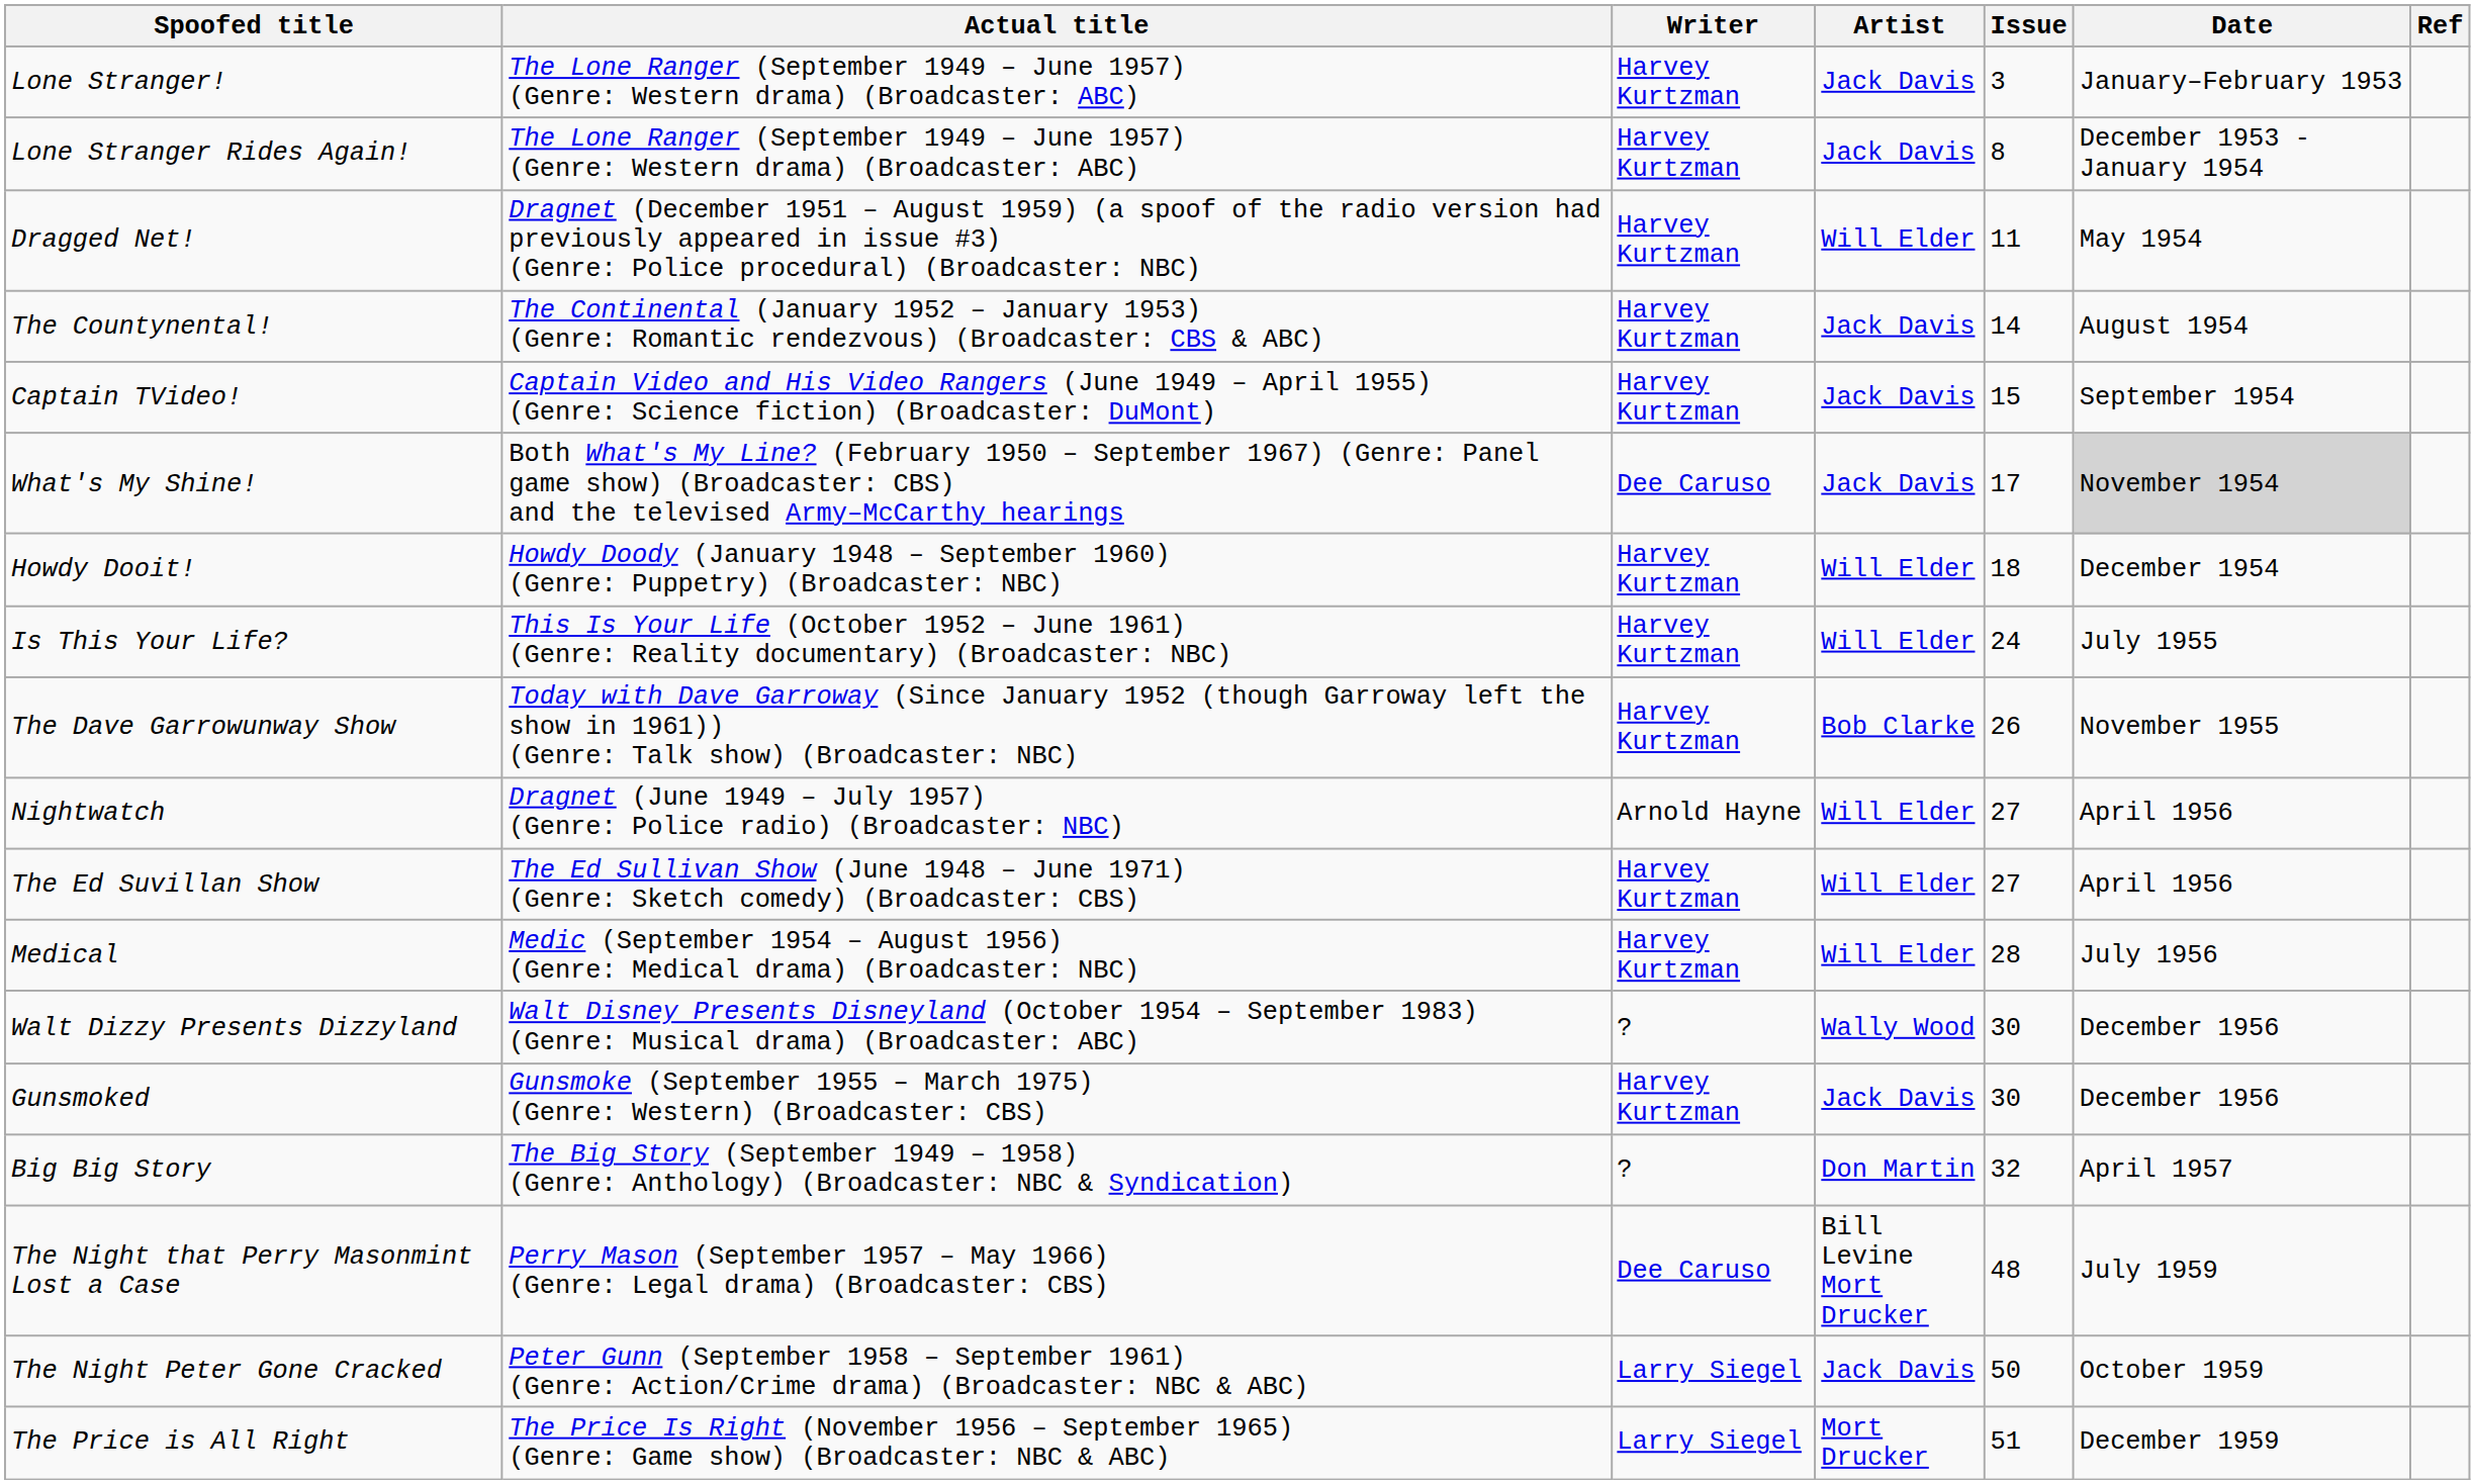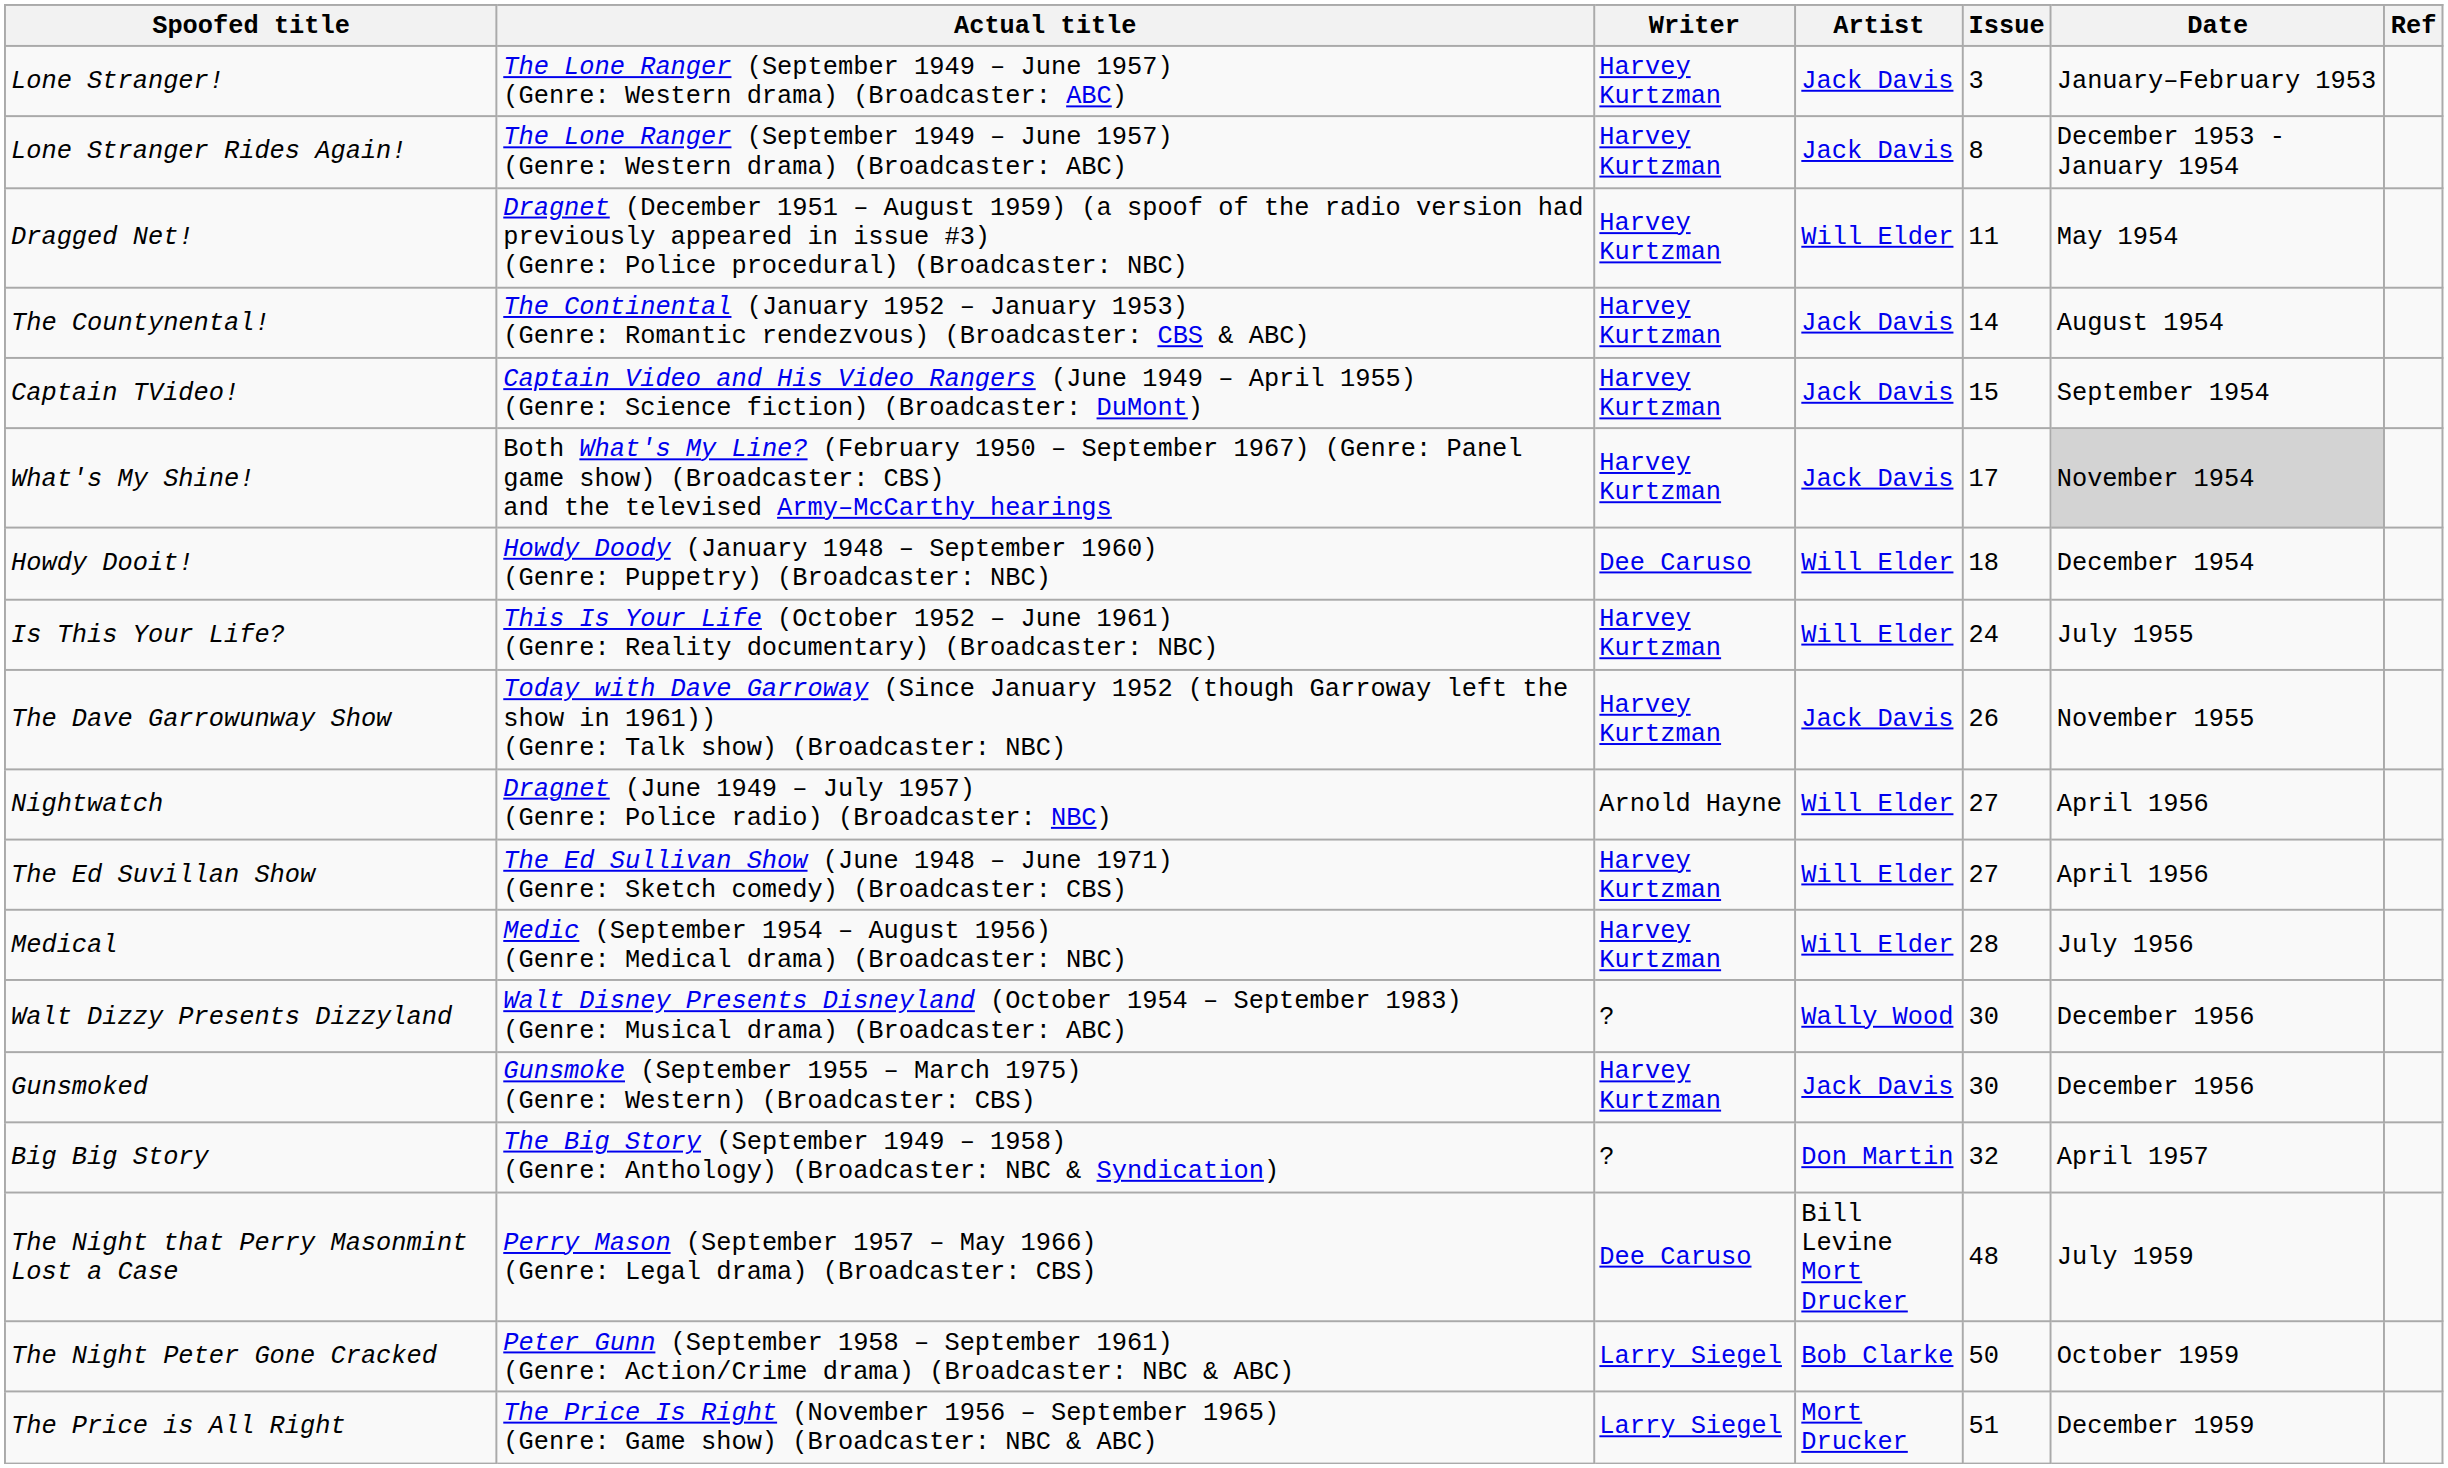What's My Shine! | Writer: Dee Caruso -> Harvey Kurtzman
Howdy Dooit! | Writer: Harvey Kurtzman -> Dee Caruso
The Dave Garrowunway Show | Artist: Bob Clarke -> Jack Davis
The Night Peter Gone Cracked | Artist: Jack Davis -> Bob Clarke
